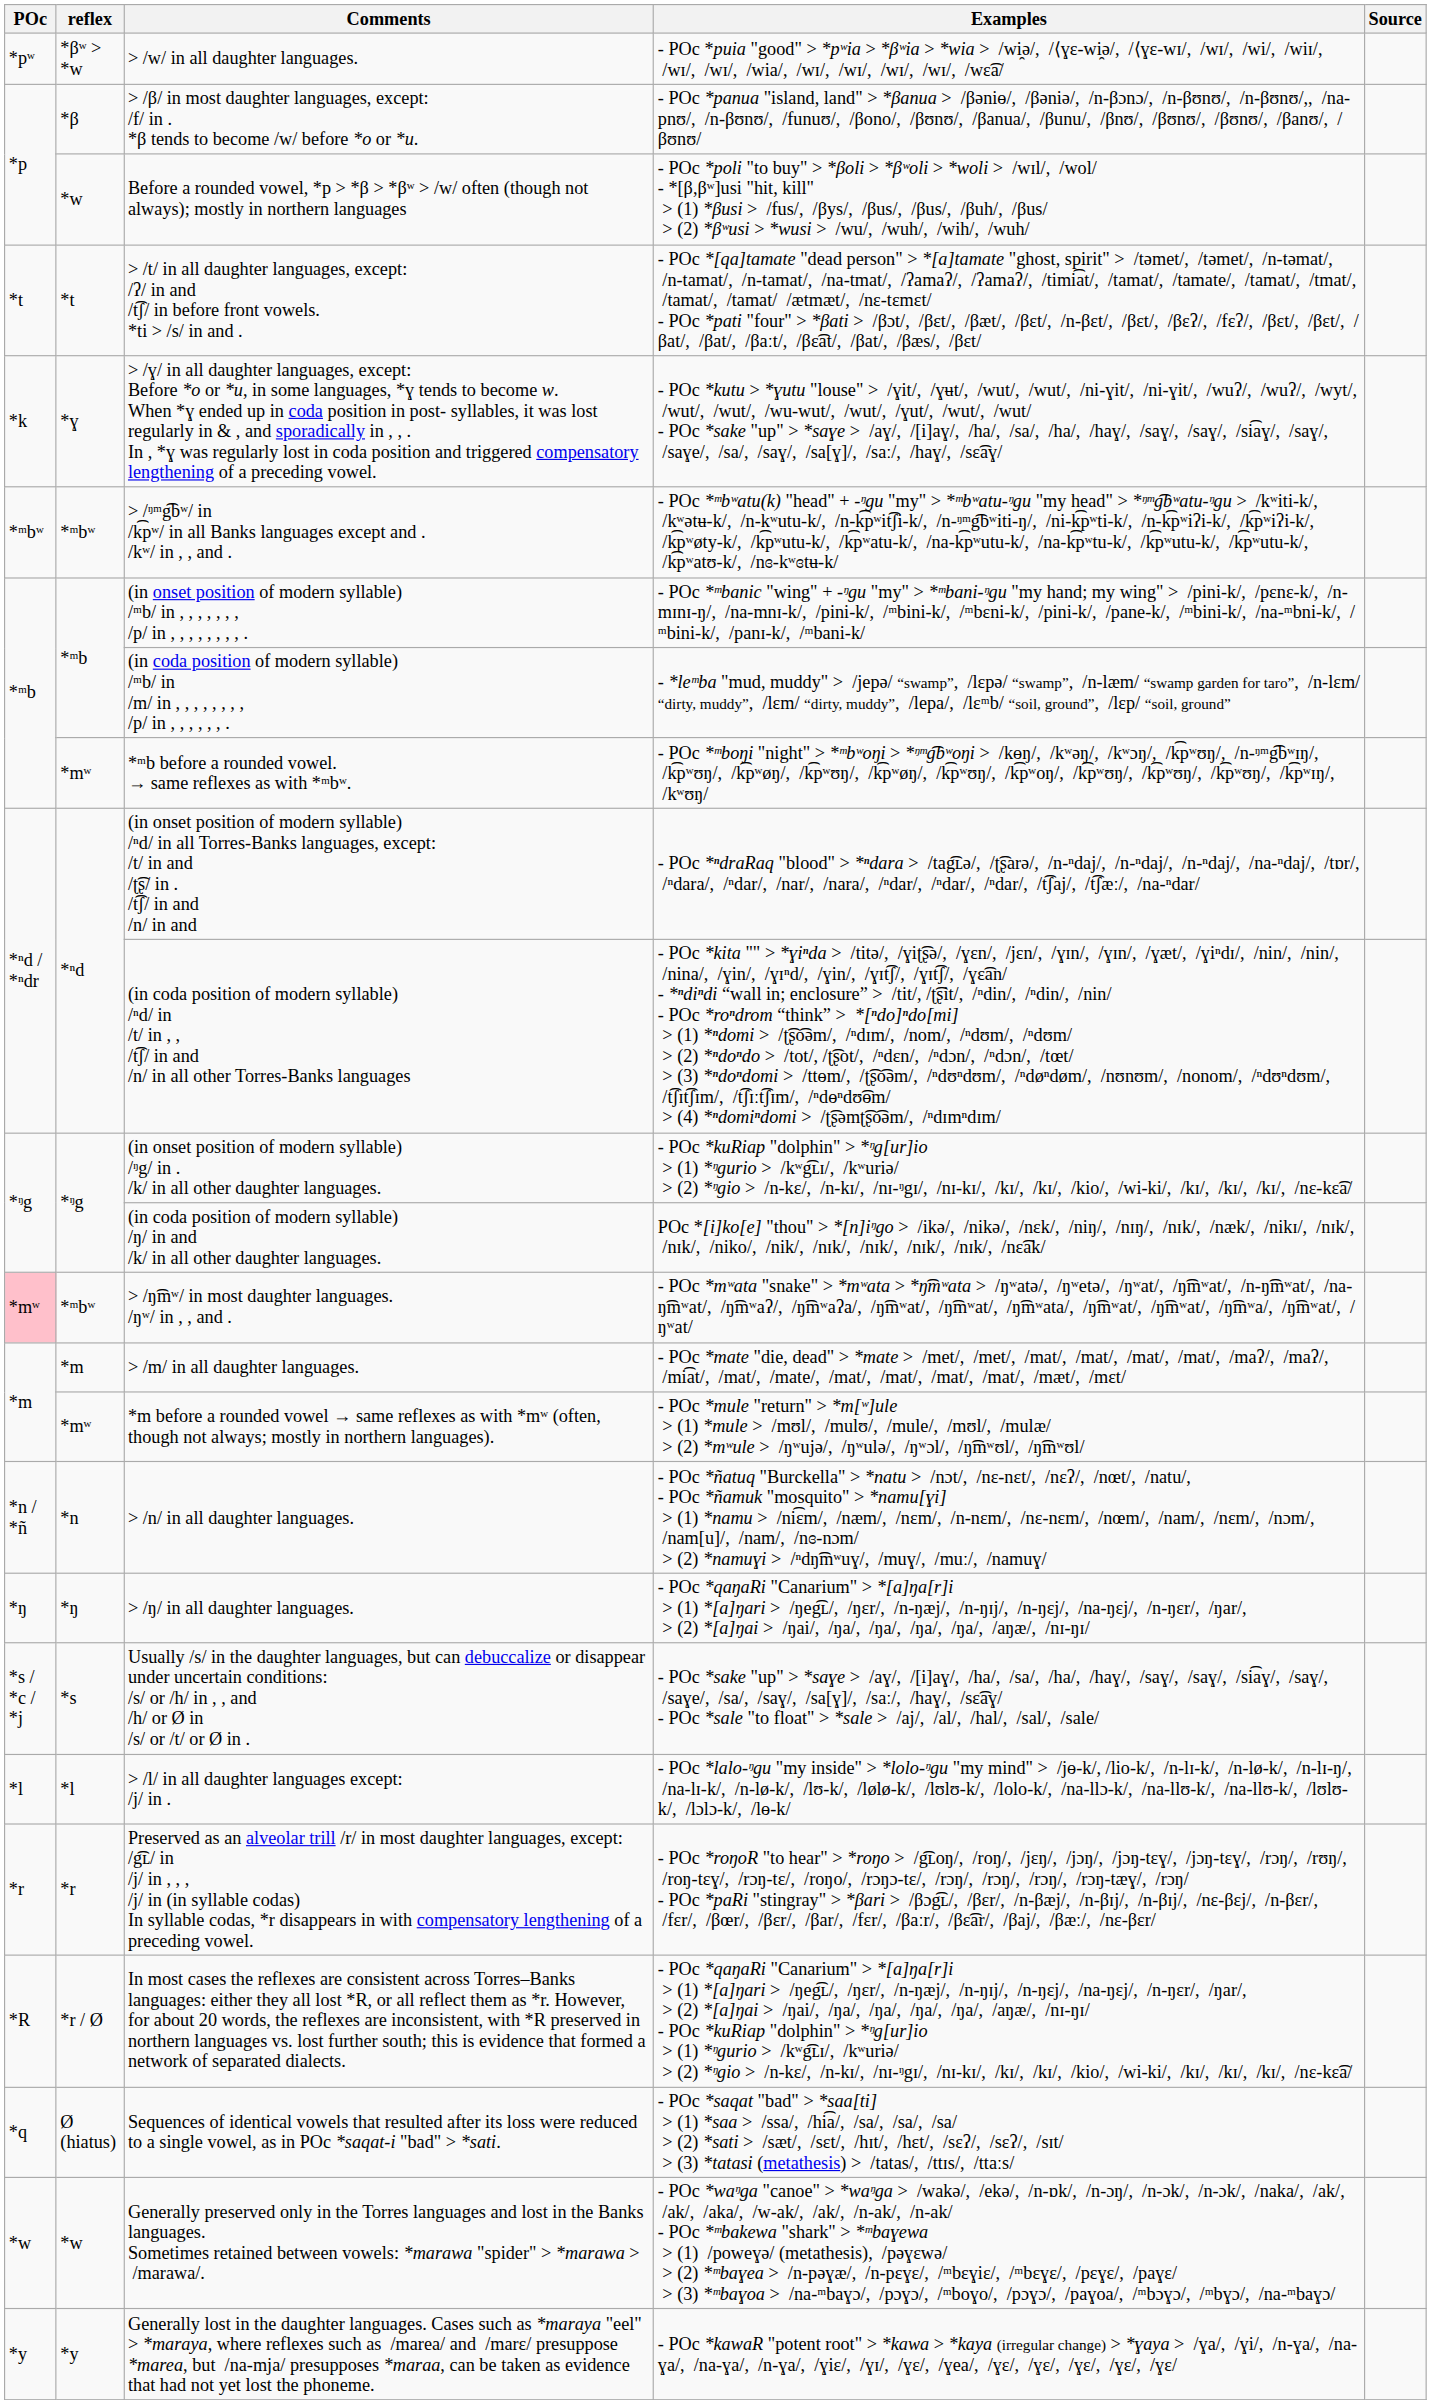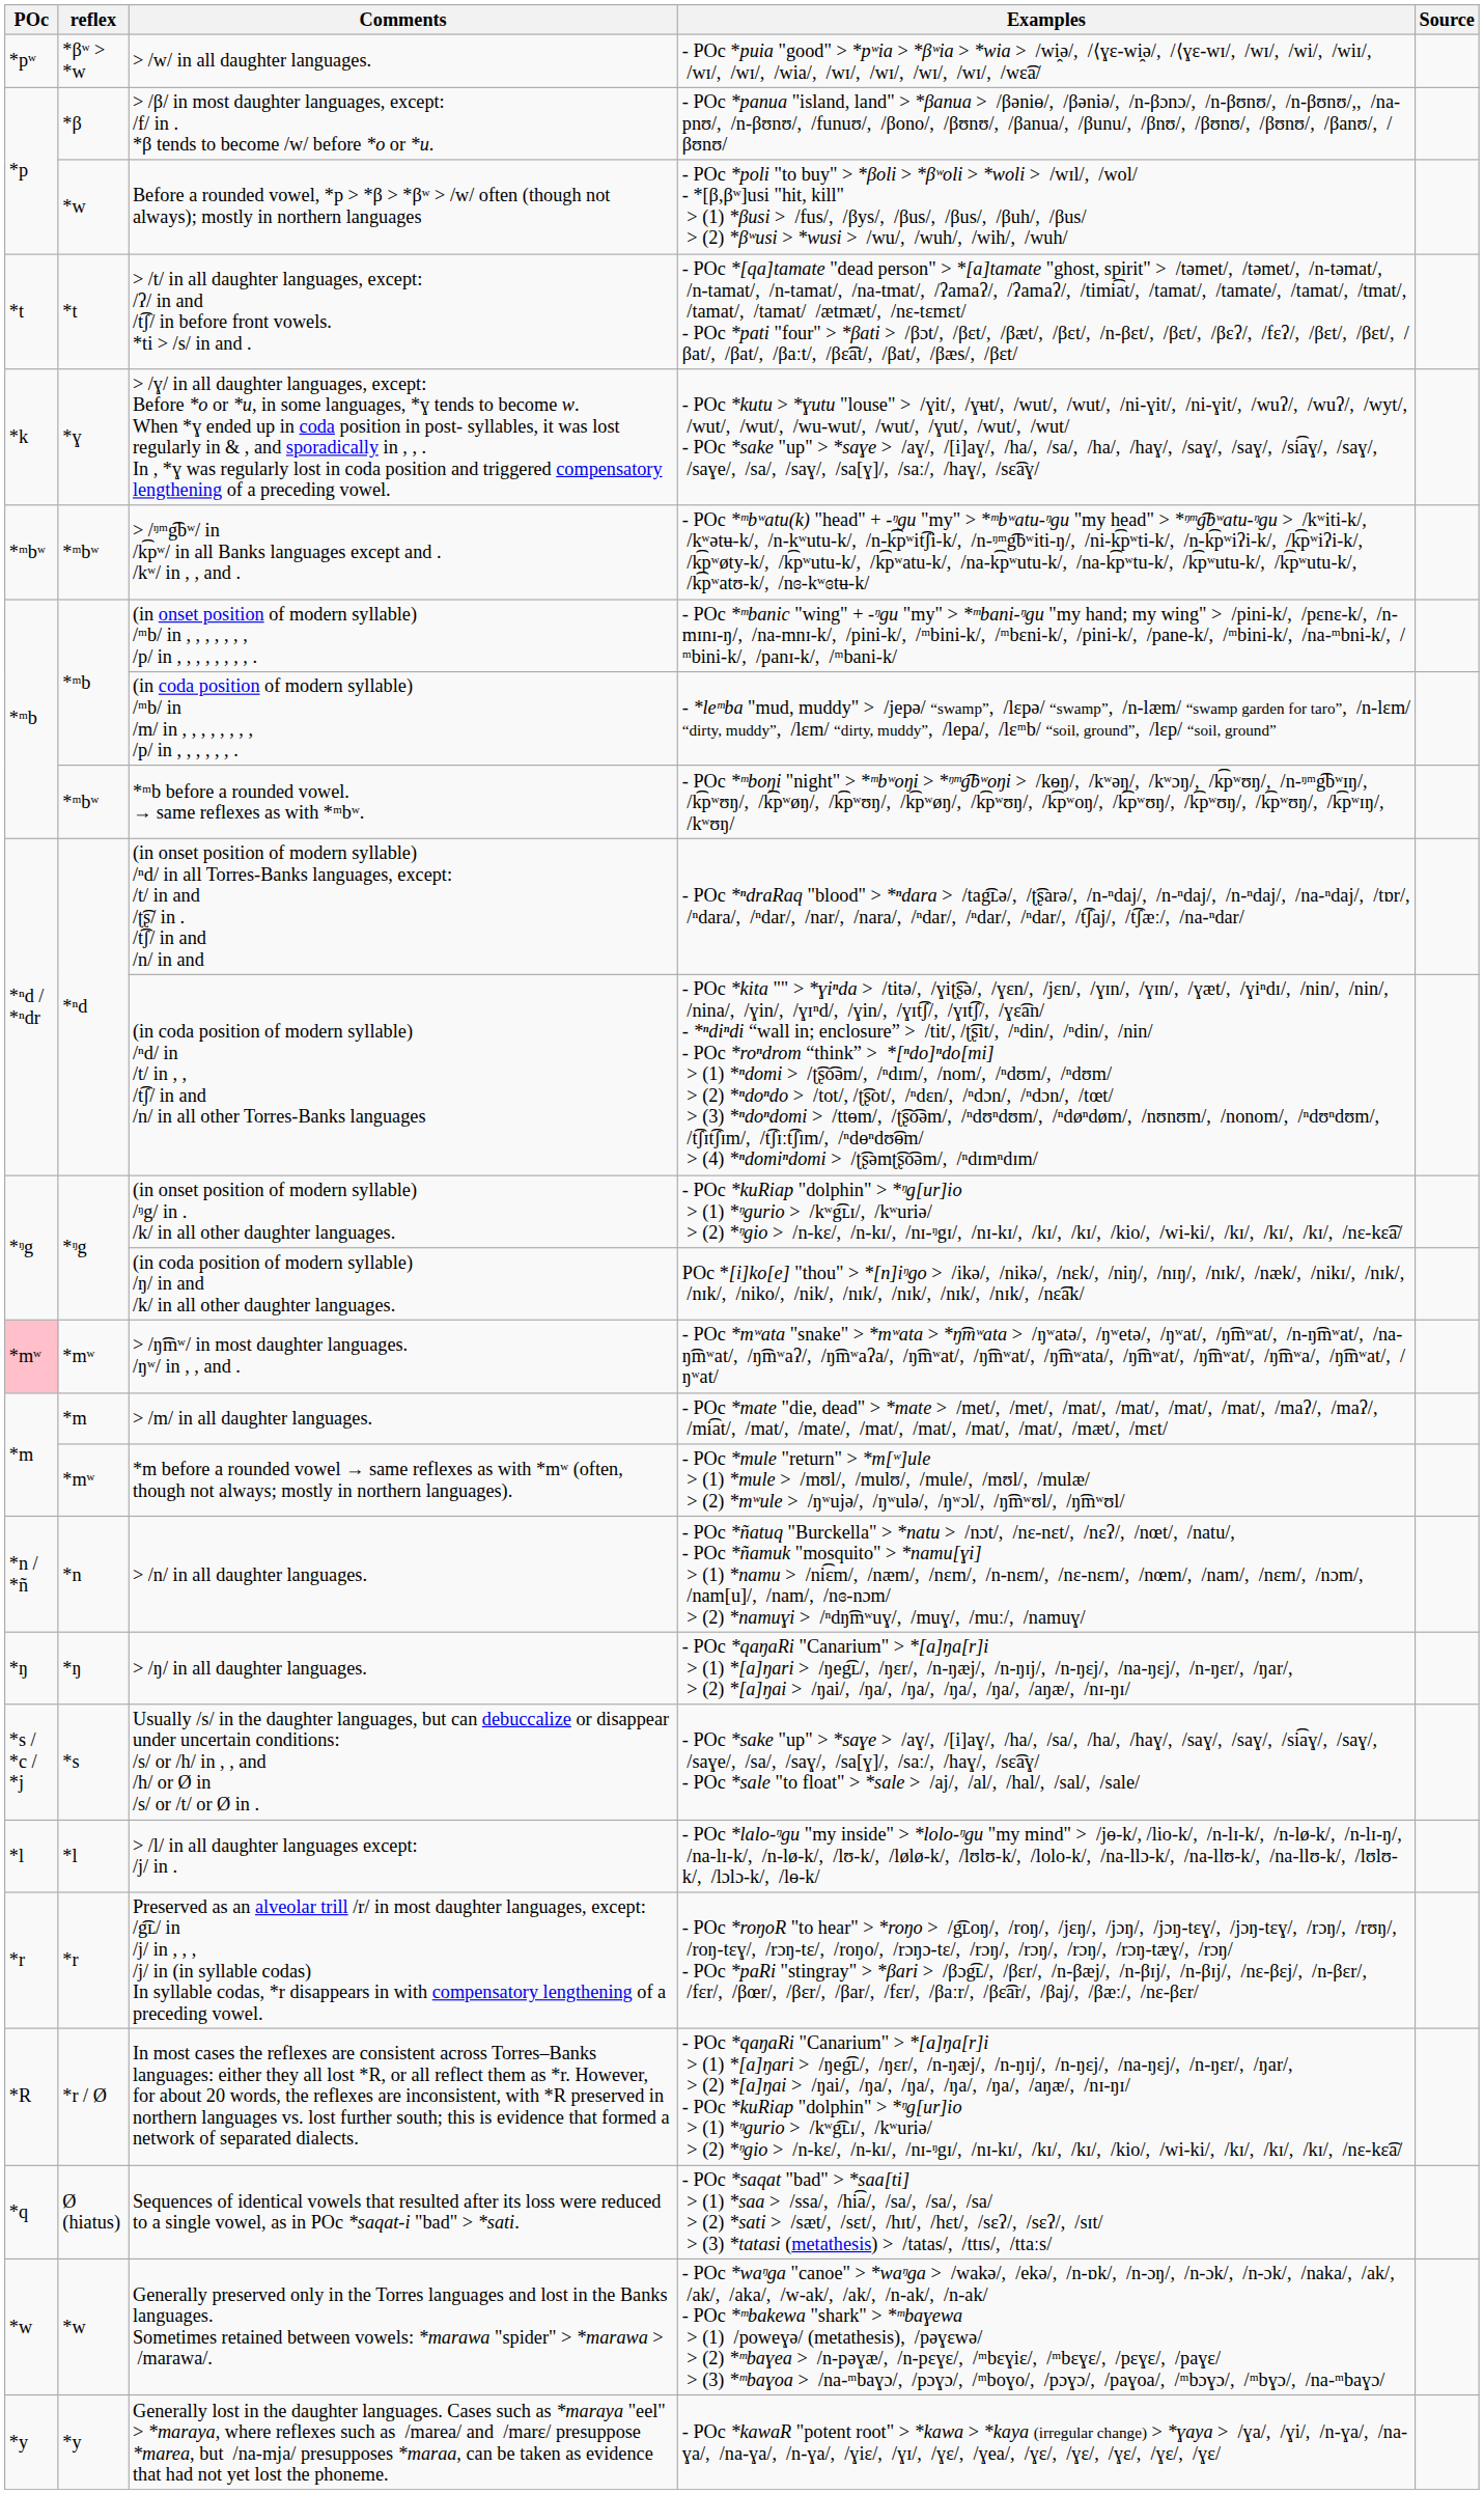*ᵐb before a rounded vowel. → same reflexes as with *ᵐbʷ. | reflex: *mʷ -> *ᵐbʷ
> /ŋ͡mʷ/ in most daughter languages. /ŋʷ/ in , , and . | reflex: *ᵐbʷ -> *mʷ
